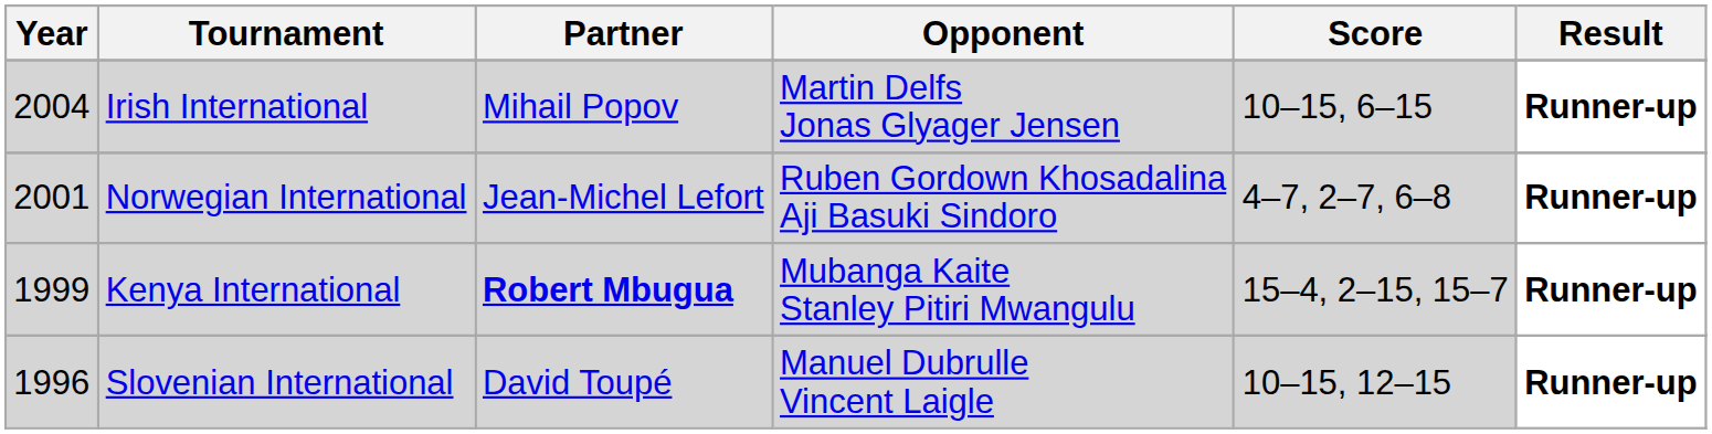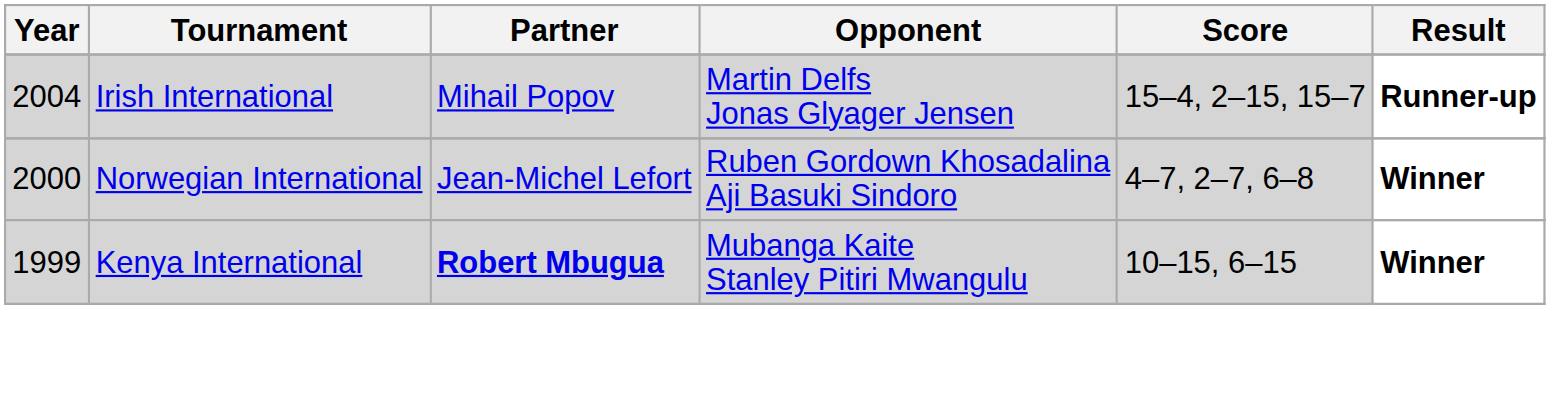Irish International | Score: 10–15, 6–15 -> 15–4, 2–15, 15–7
Norwegian International | Year: 2001 -> 2000
Norwegian International | Result: Runner-up -> Winner
Kenya International | Score: 15–4, 2–15, 15–7 -> 10–15, 6–15
Kenya International | Result: Runner-up -> Winner
- row: 1996 | Slovenian International | David Toupé | Manuel Dubrulle Vincent Laigle | 10–15, 12–15 | Runner-up
